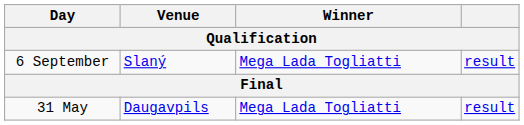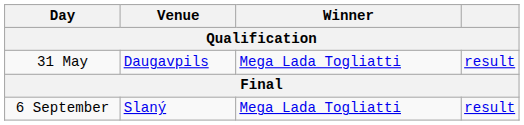rows swapped: 31 May <-> 6 September
